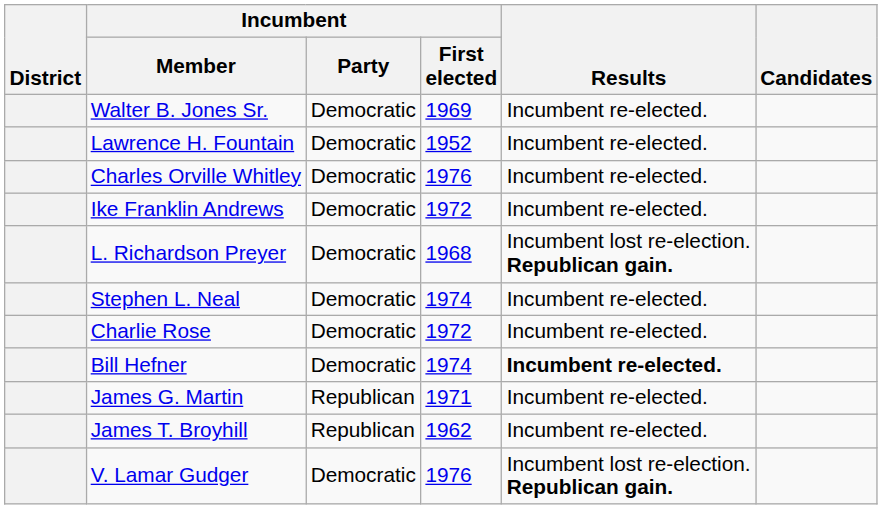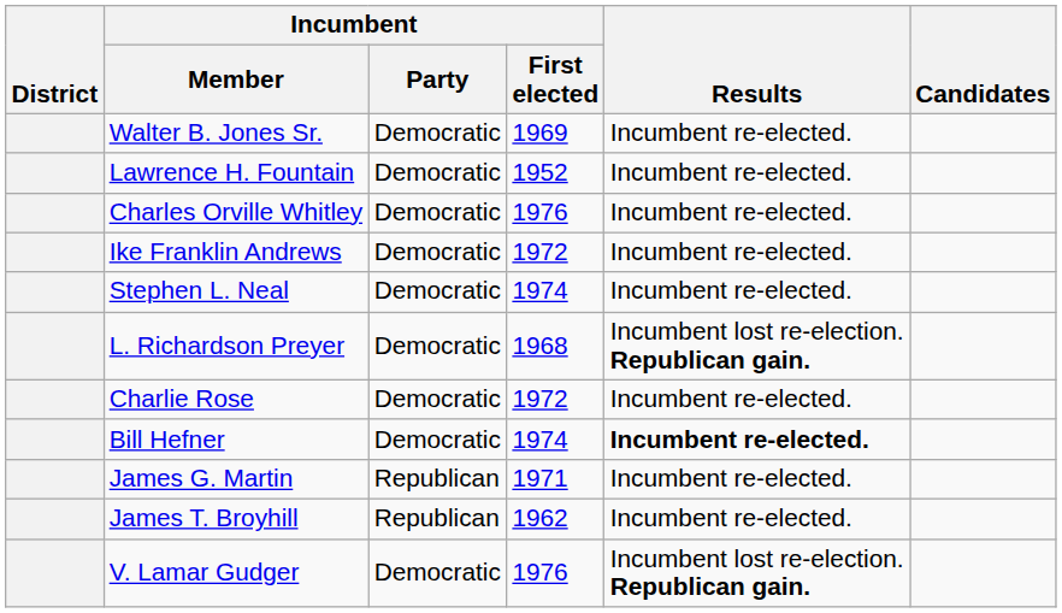rows swapped: Stephen L. Neal <-> L. Richardson Preyer
